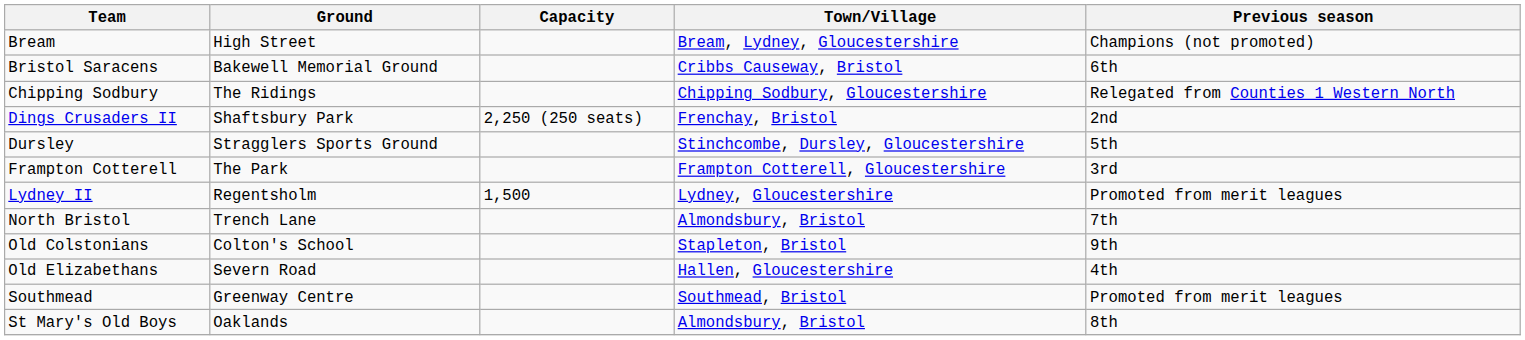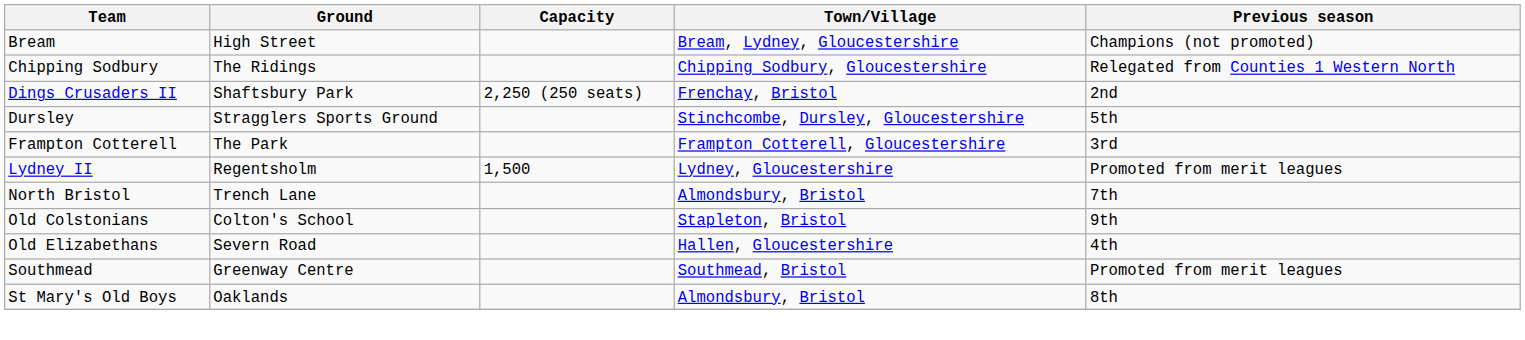- row: Bristol Saracens | Bakewell Memorial Ground | Cribbs Causeway, Bristol | 6th
